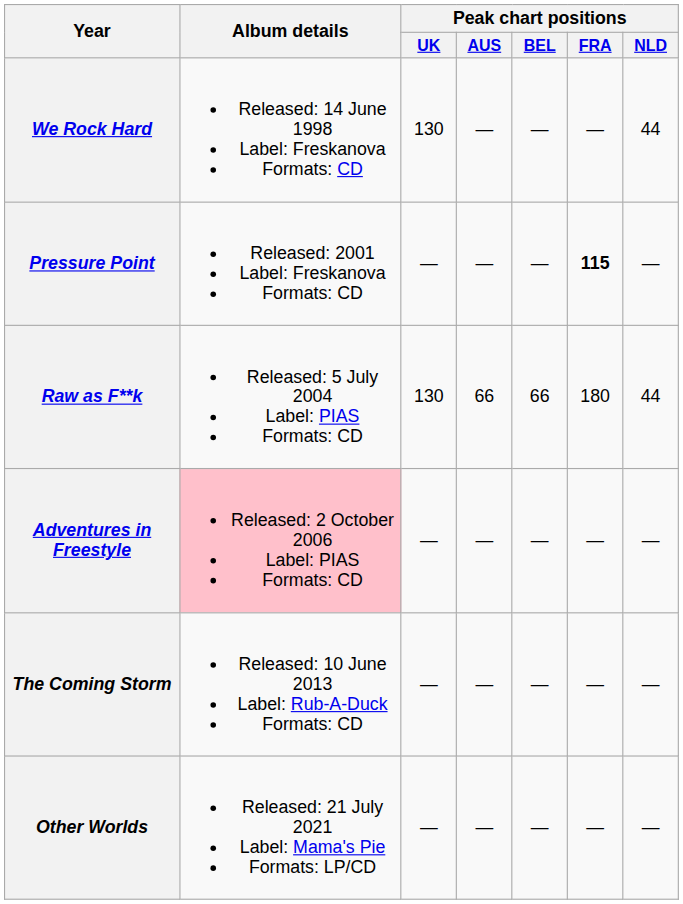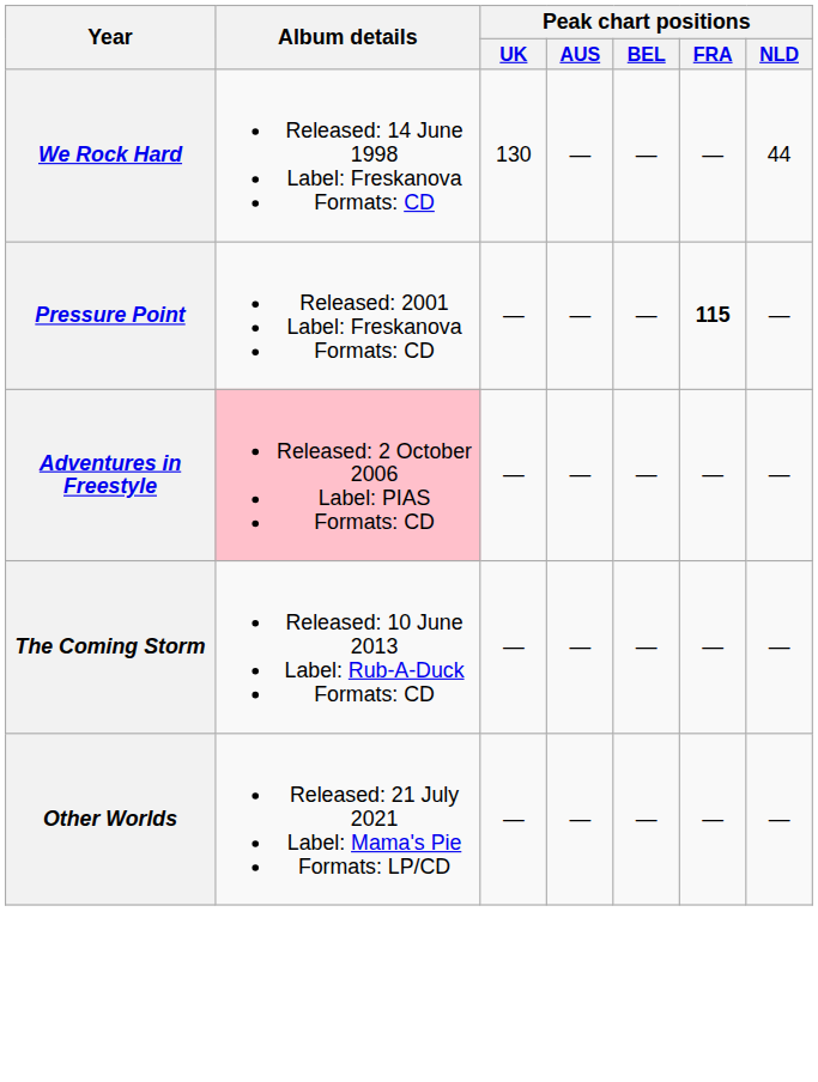- row: Raw as F**k | Released: 5 July 2004 Label: PIAS Formats: CD | 130 | 66 | 66 | 180 | 44
